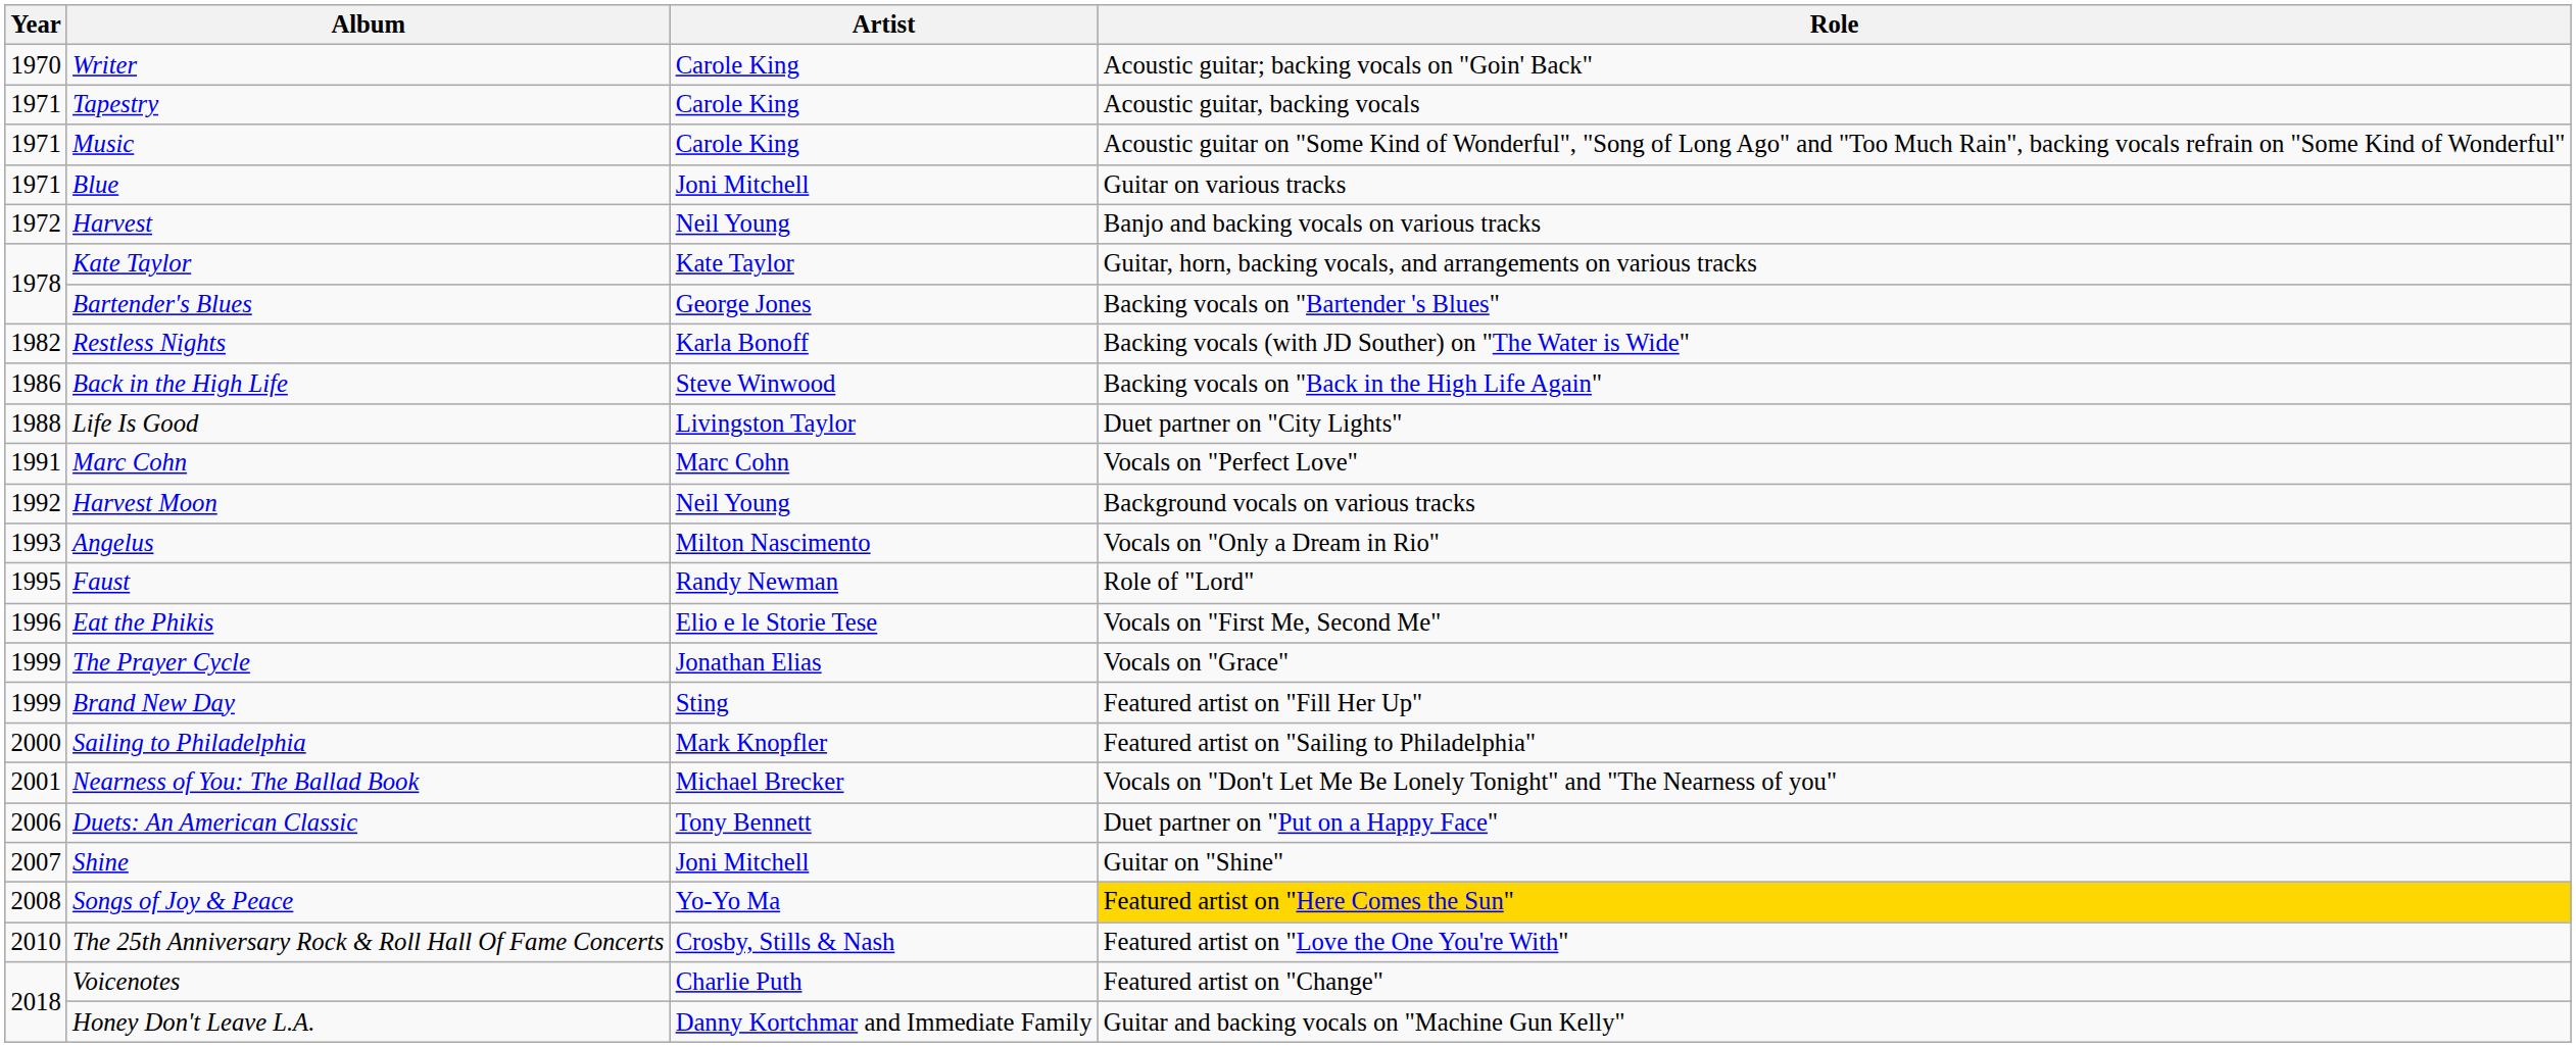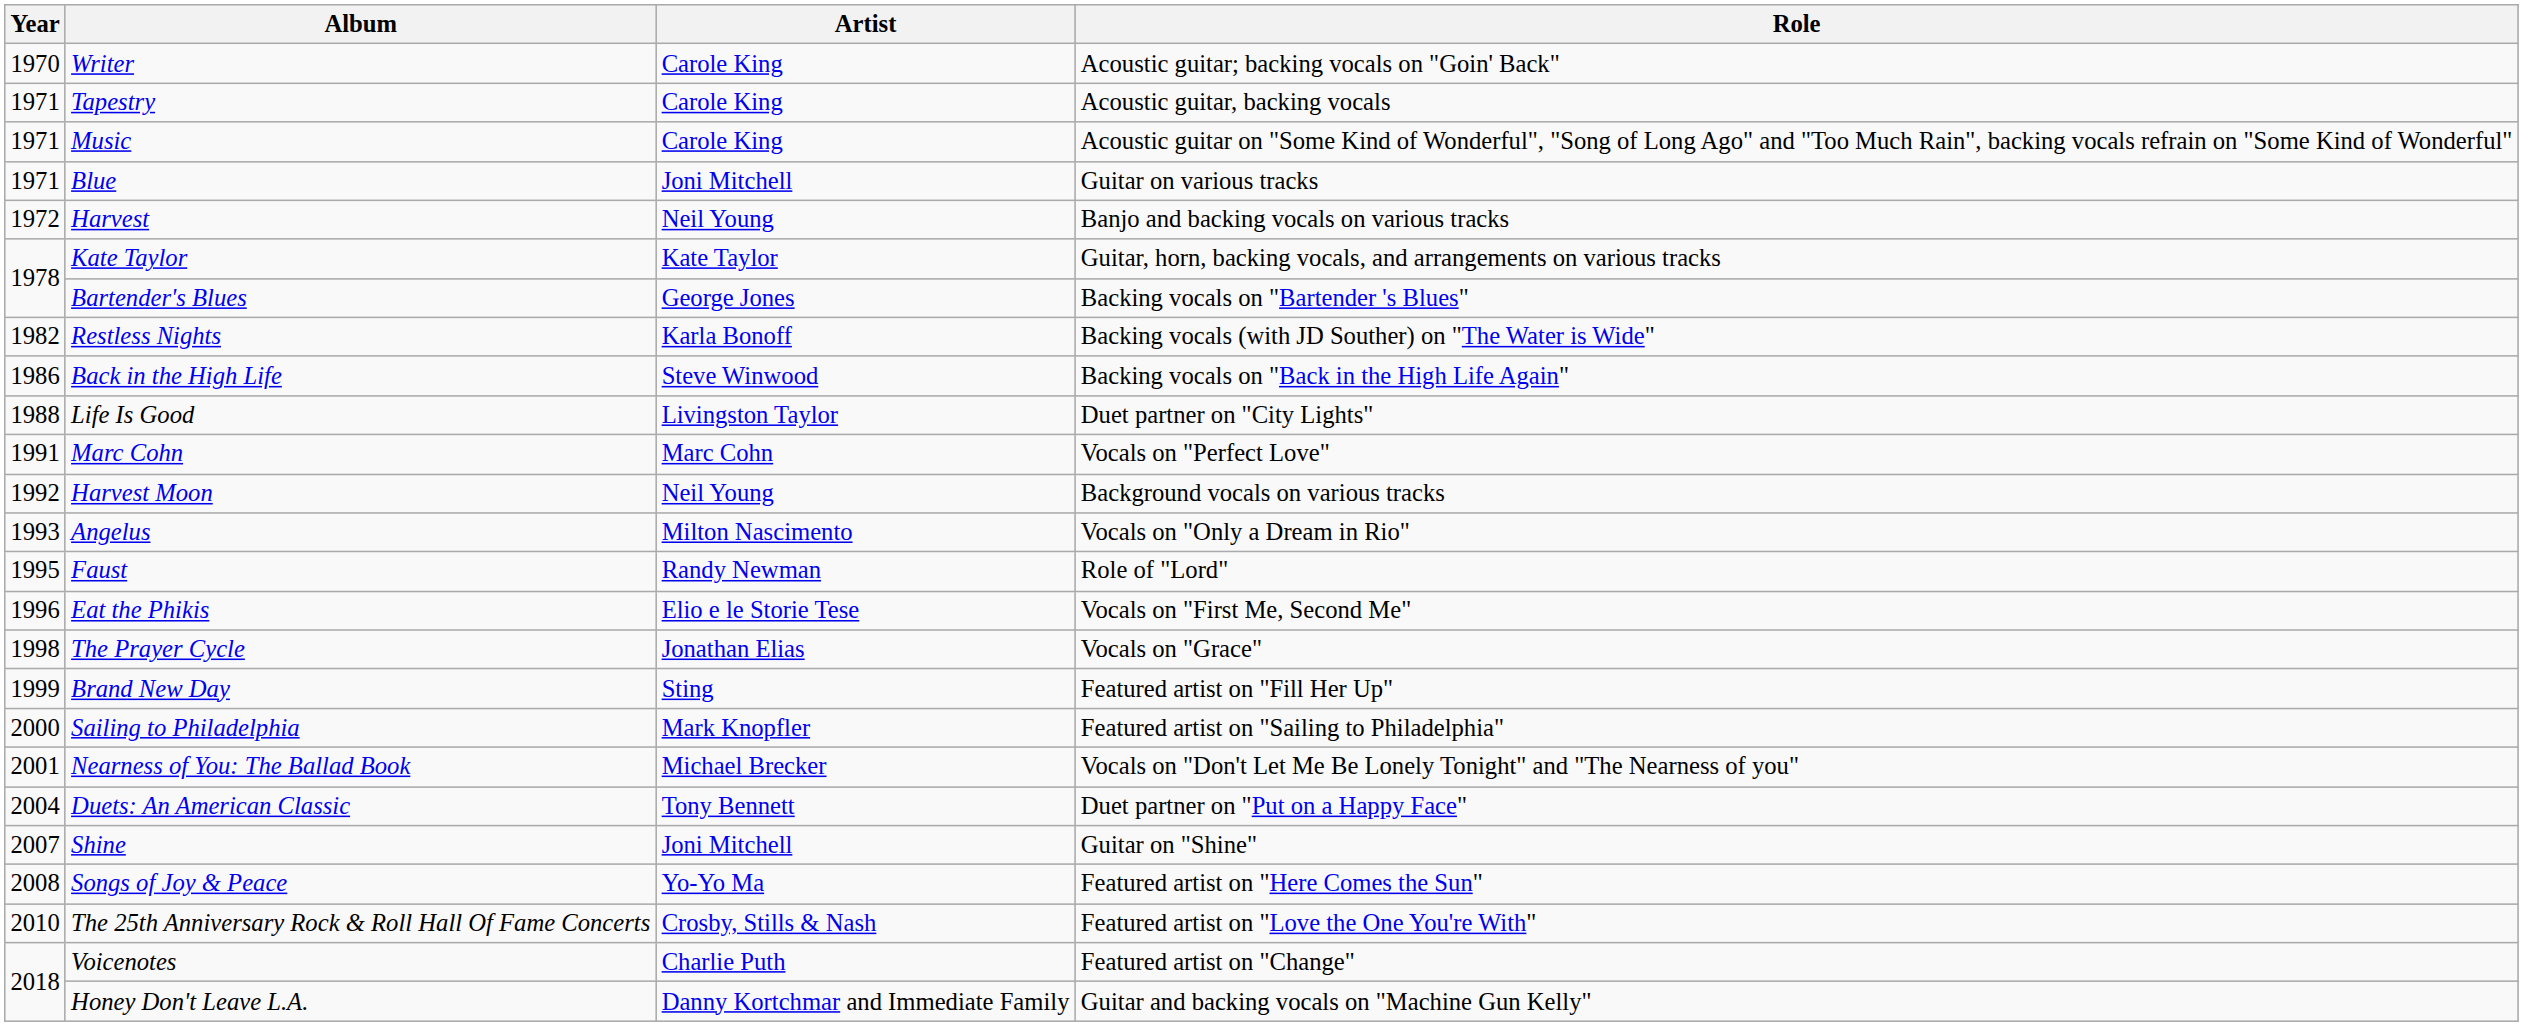The Prayer Cycle | Year: 1999 -> 1998
Duets: An American Classic | Year: 2006 -> 2004
Songs of Joy & Peace | Role: gold background -> no background
